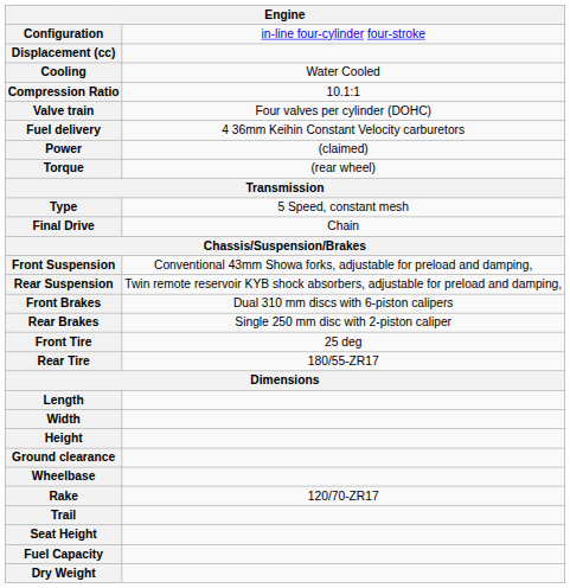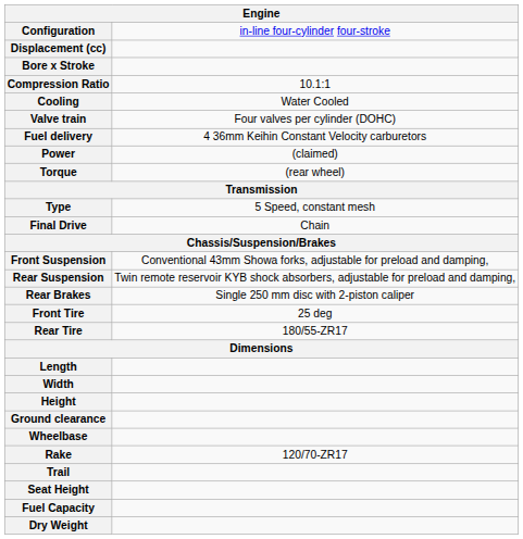+ row: Bore x Stroke
rows swapped: Compression Ratio <-> Cooling
- row: Front Brakes | Dual 310 mm discs with 6-piston calipers
